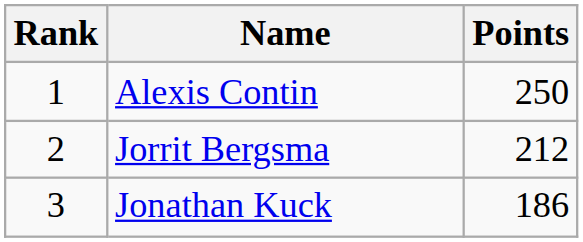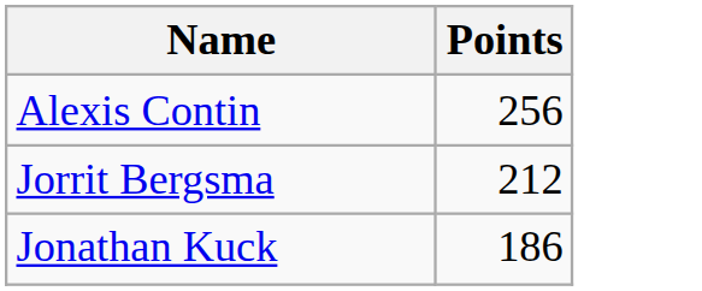- column: Rank | 1 | 2 | 3
Alexis Contin | Points: 250 -> 256
